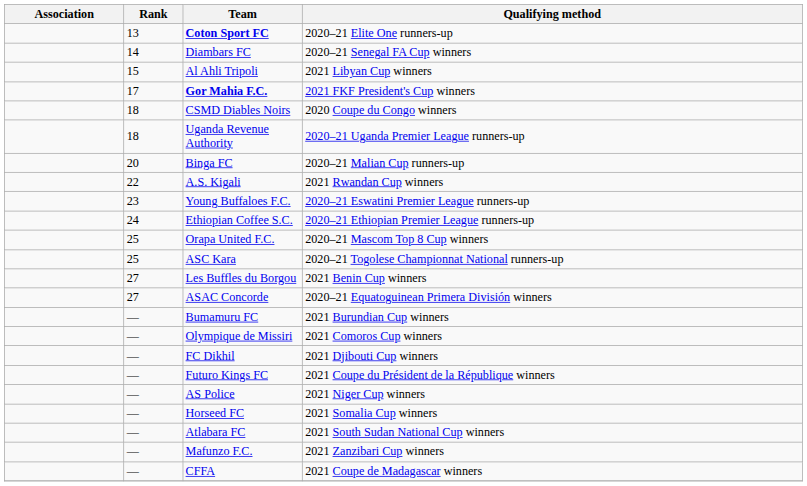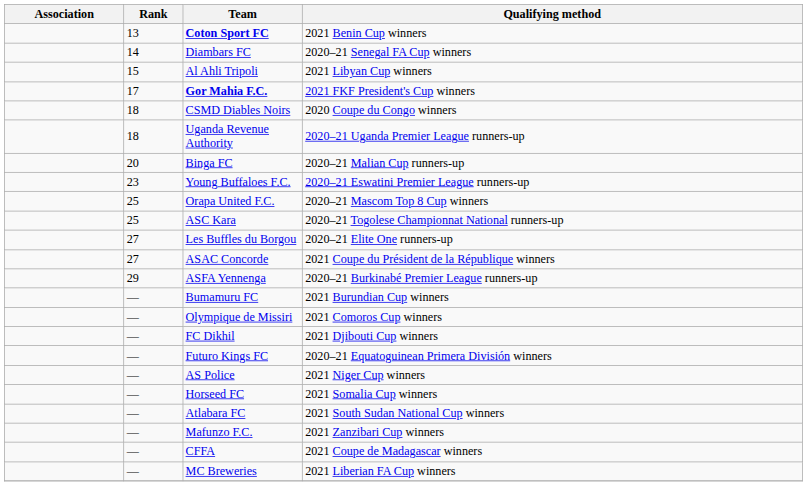Coton Sport FC | Qualifying method: 2020–21 Elite One runners-up -> 2021 Benin Cup winners
- row: 22 | A.S. Kigali | 2021 Rwandan Cup winners
- row: 24 | Ethiopian Coffee S.C. | 2020–21 Ethiopian Premier League runners-up
Les Buffles du Borgou | Qualifying method: 2021 Benin Cup winners -> 2020–21 Elite One runners-up
ASAC Concorde | Qualifying method: 2020–21 Equatoguinean Primera División winners -> 2021 Coupe du Président de la République winners
+ row: 29 | ASFA Yennenga | 2020–21 Burkinabé Premier League runners-up
Futuro Kings FC | Qualifying method: 2021 Coupe du Président de la République winners -> 2020–21 Equatoguinean Primera División winners
+ row: — | MC Breweries | 2021 Liberian FA Cup winners
